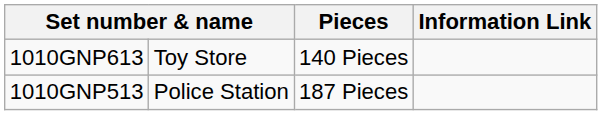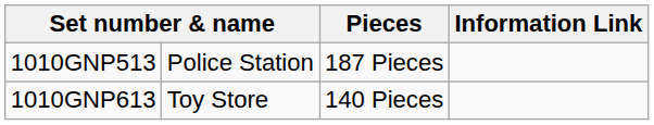rows swapped: 1010GNP513 <-> 1010GNP613
